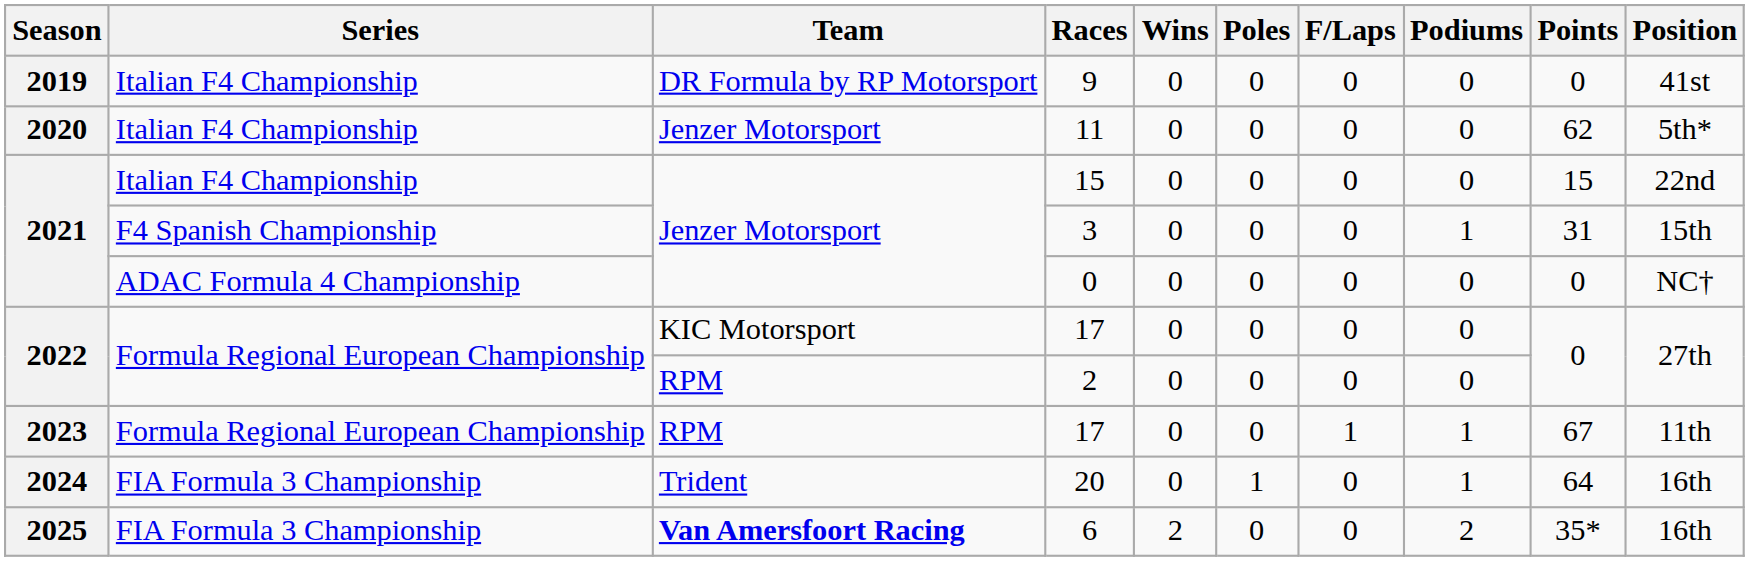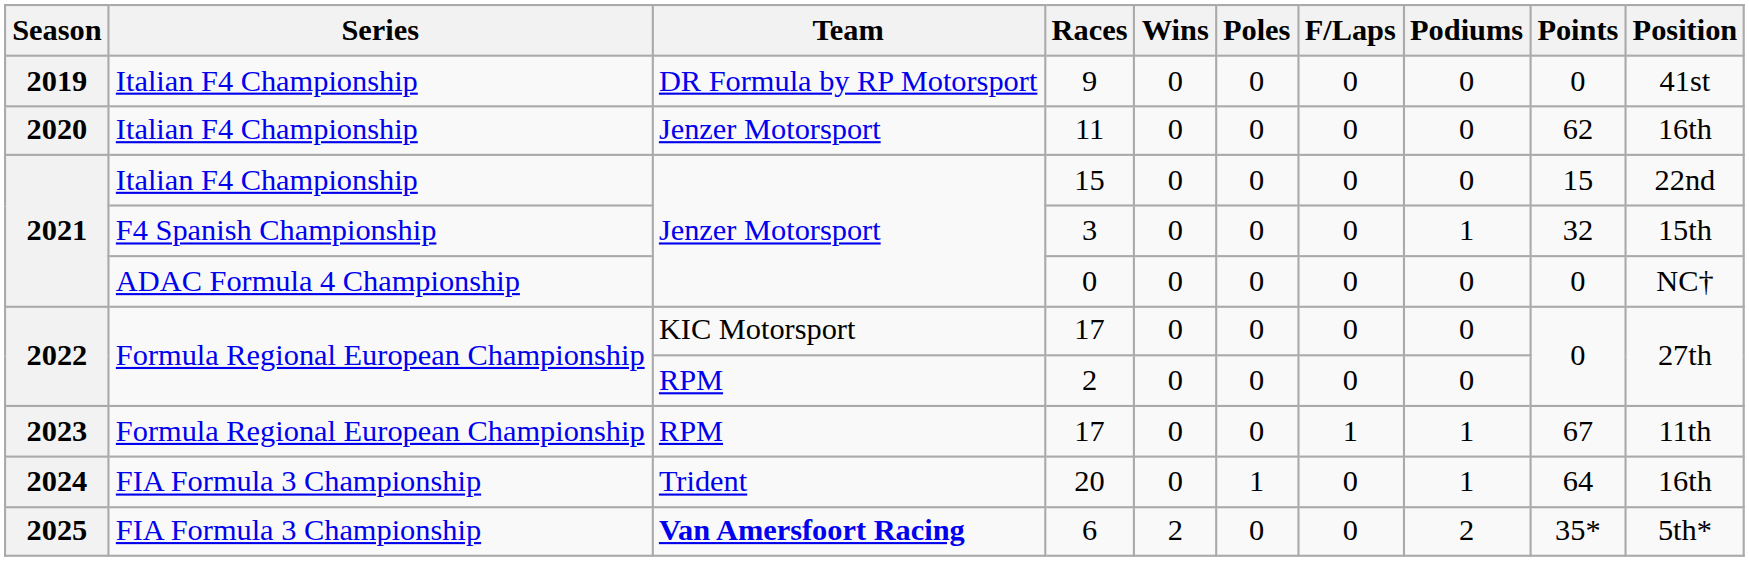11 | Position: 5th* -> 16th
3 | Points: 31 -> 32
6 | Position: 16th -> 5th*
